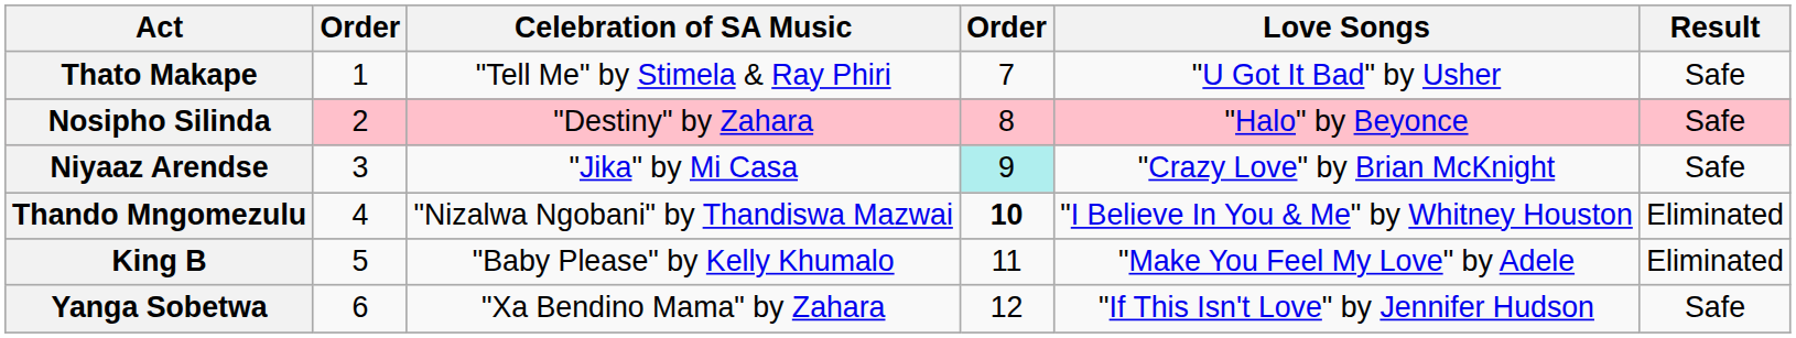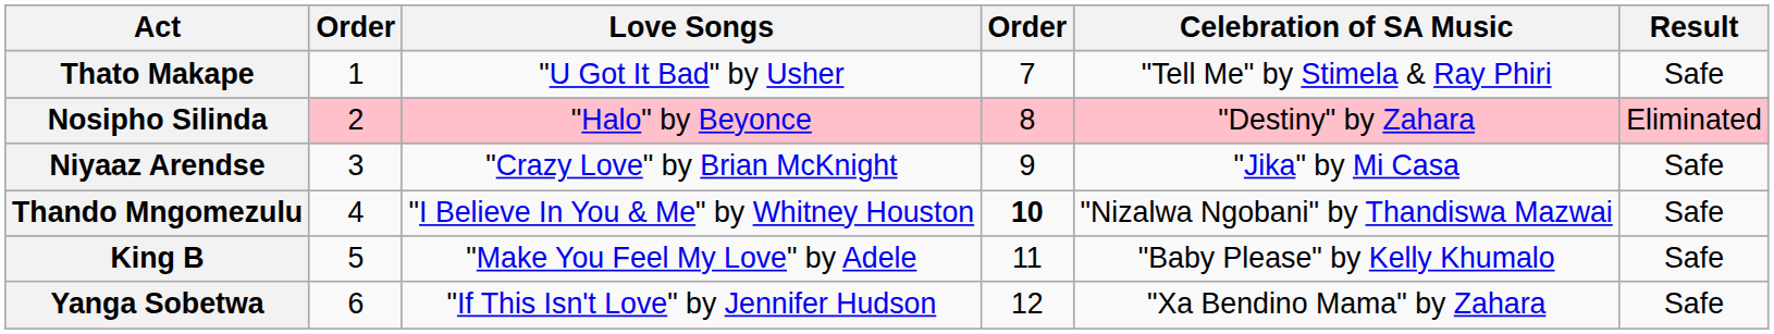columns swapped: Celebration of SA Music <-> Love Songs
Nosipho Silinda | Result: Safe -> Eliminated
Niyaaz Arendse | column 4: paleturquoise background -> no background
Thando Mngomezulu | Result: Eliminated -> Safe
King B | Result: Eliminated -> Safe
